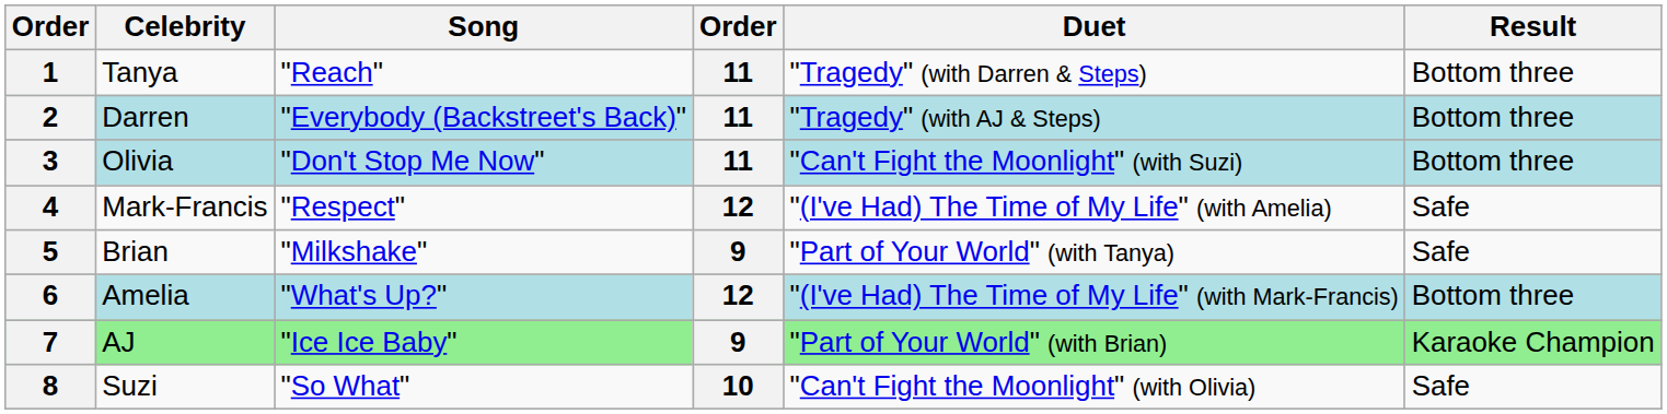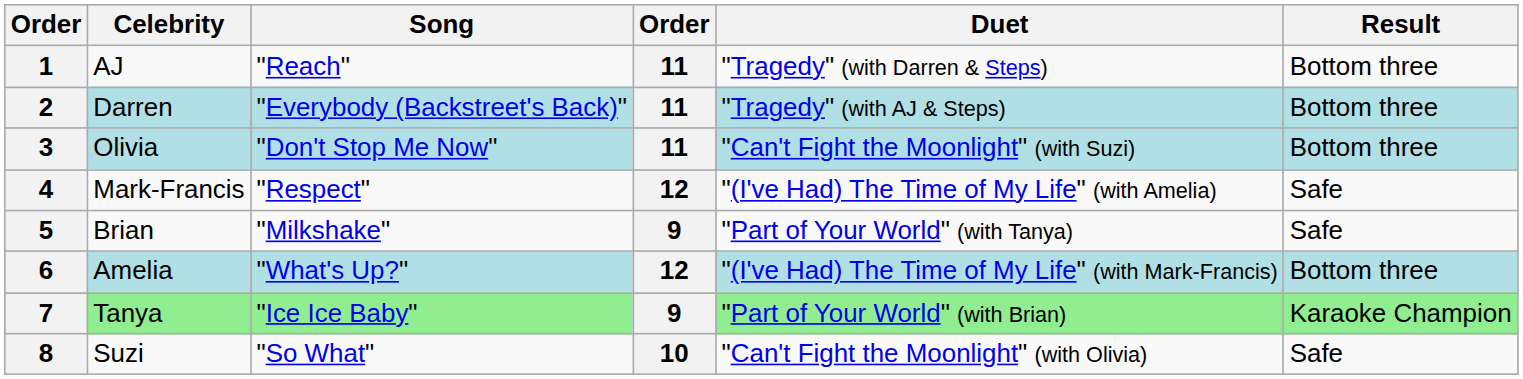1 | Celebrity: Tanya -> AJ
7 | Celebrity: AJ -> Tanya
